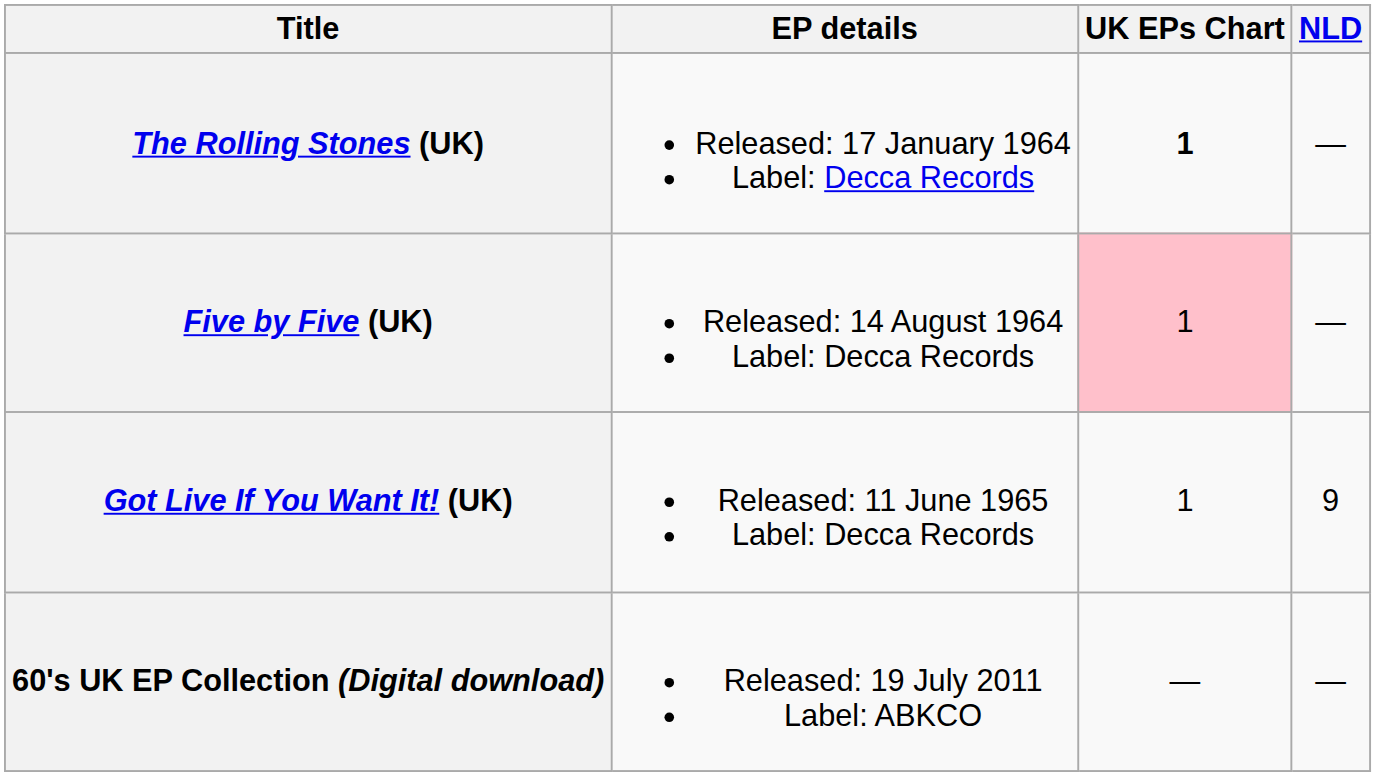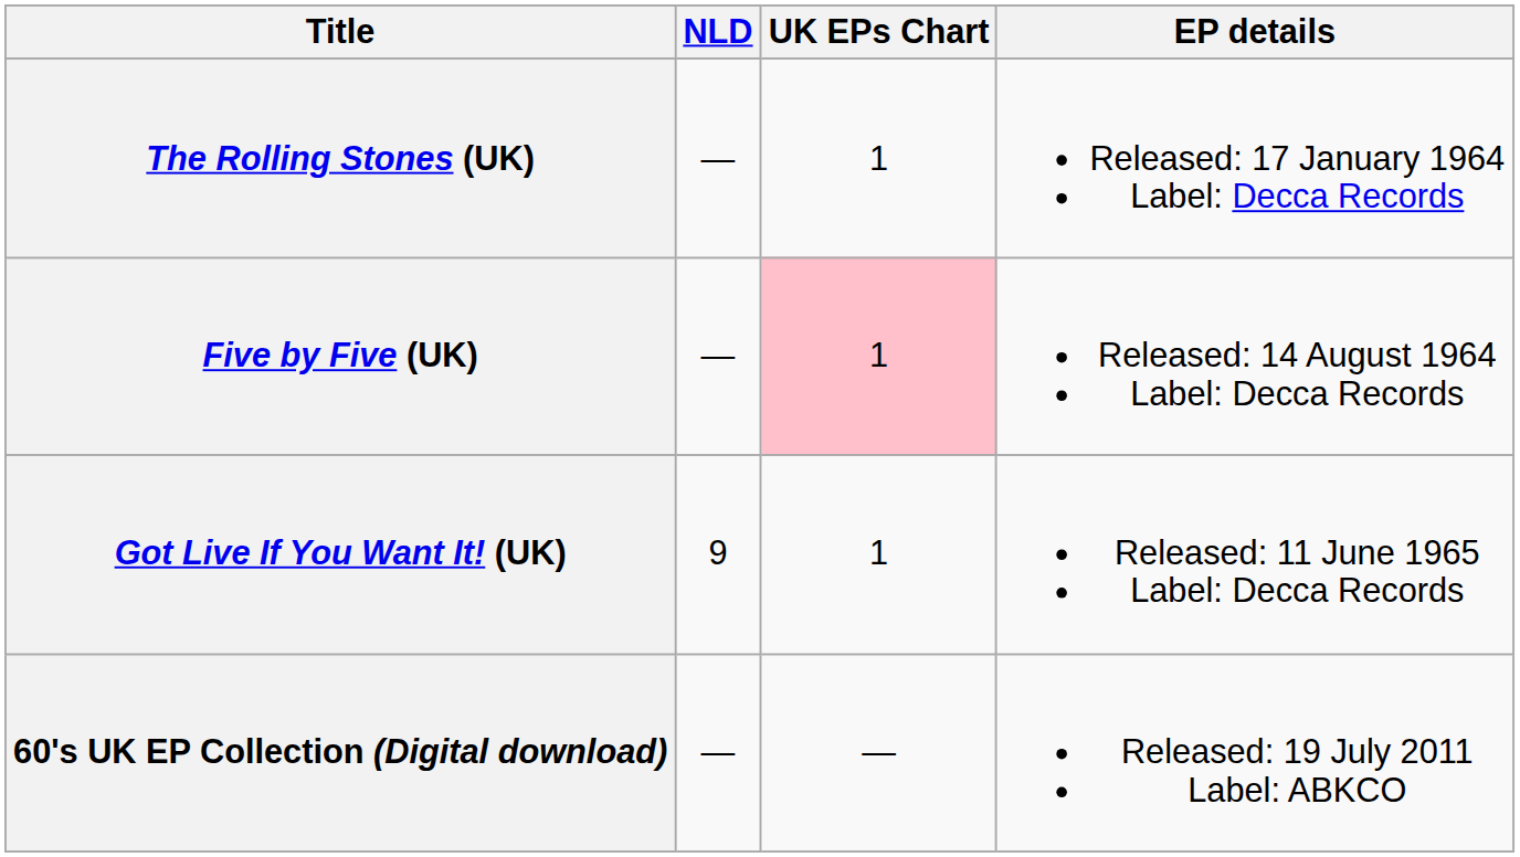columns swapped: EP details <-> NLD
The Rolling Stones (UK) | UK EPs Chart: bold -> normal
